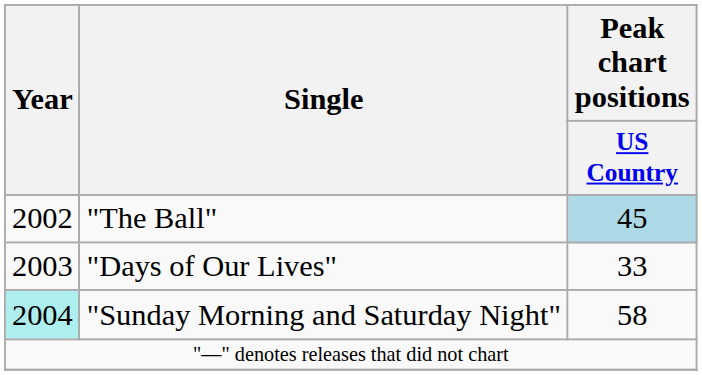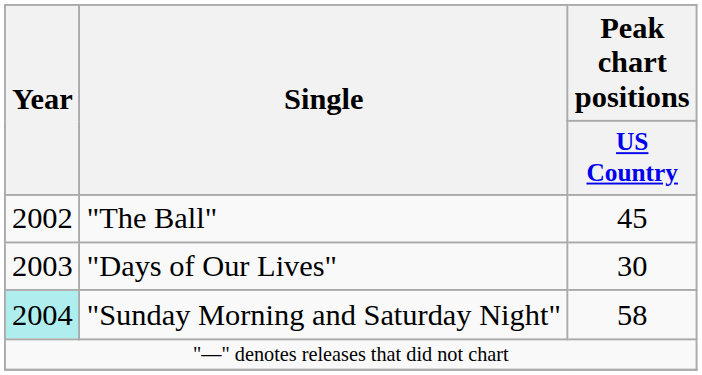"The Ball" | Peak chart positions / US Country: lightblue background -> no background
"Days of Our Lives" | Peak chart positions / US Country: 33 -> 30
